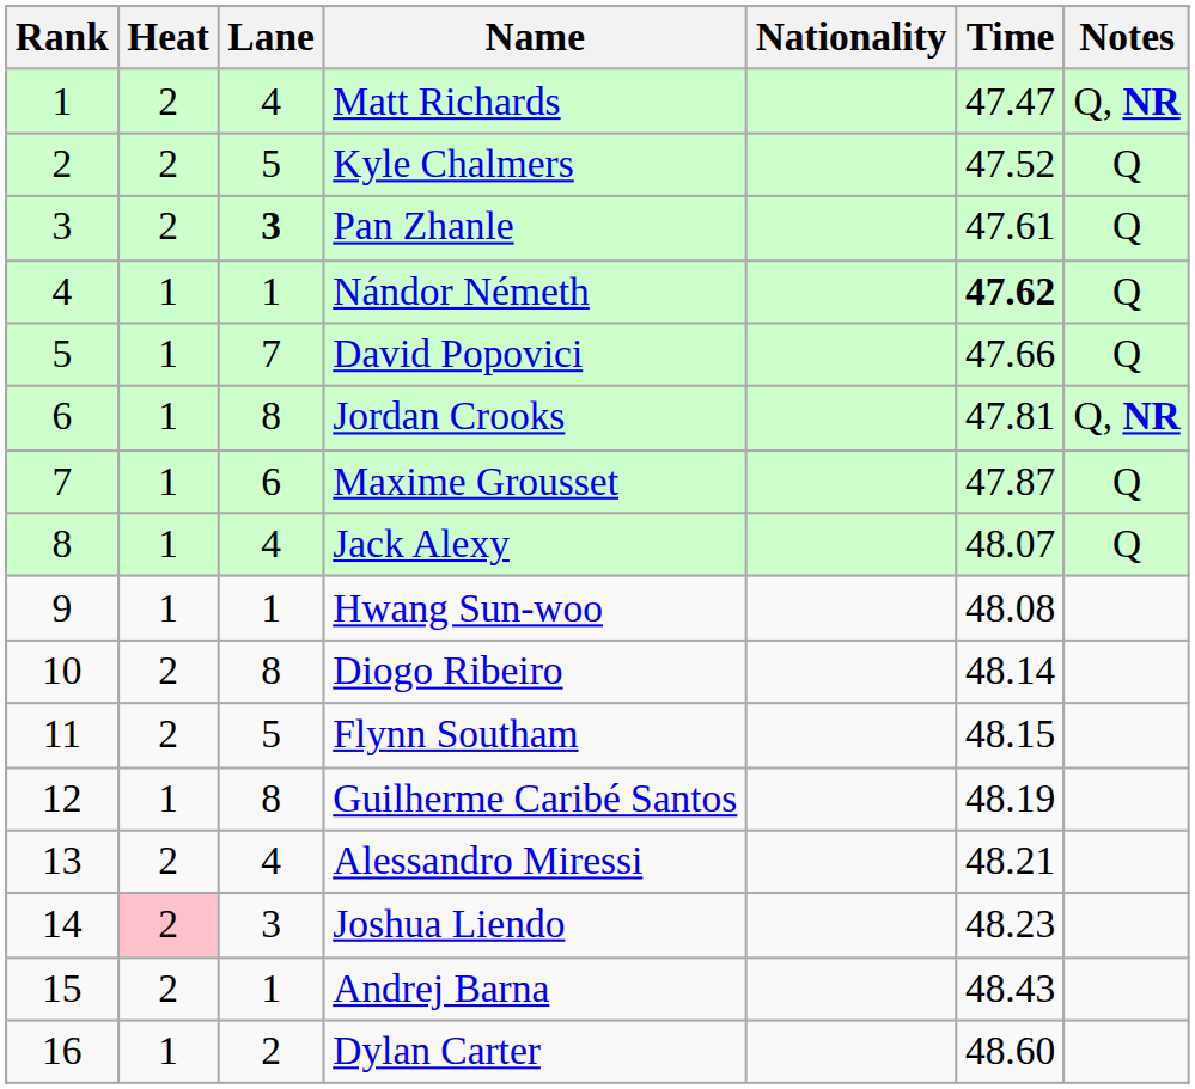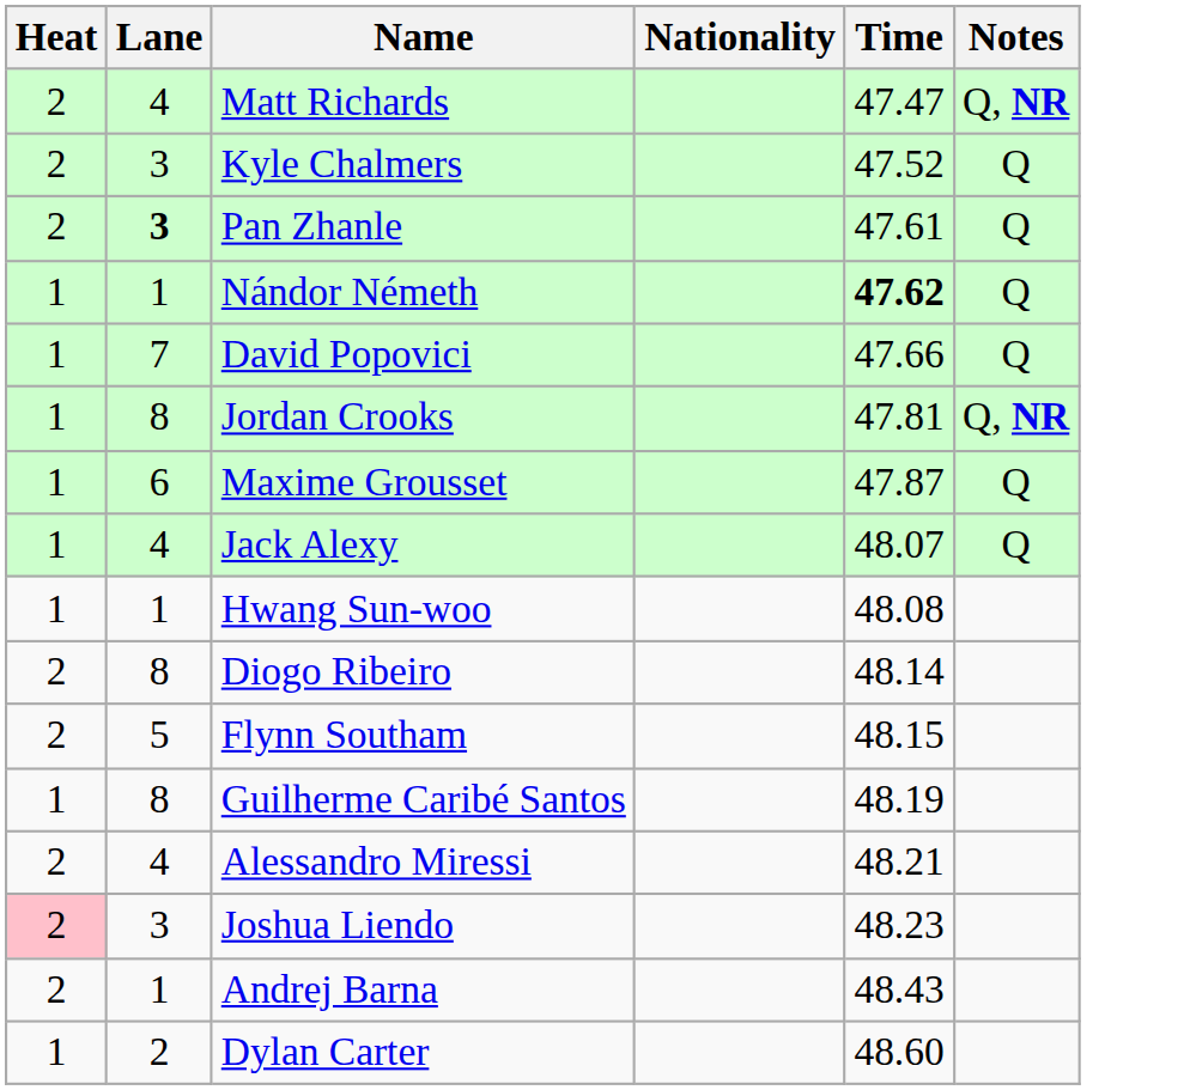- column: Rank | 1 | 2 | 3 | 4 | 5 | 6 | 7 | 8 | 9 | 10 | 11 | 12 | 13 | 14 | 15 | 16
Kyle Chalmers | Lane: 5 -> 3
